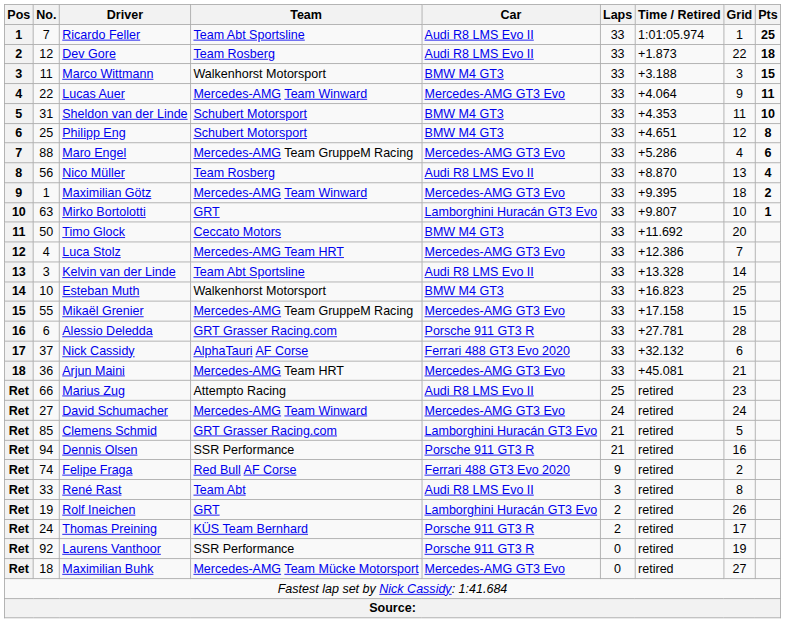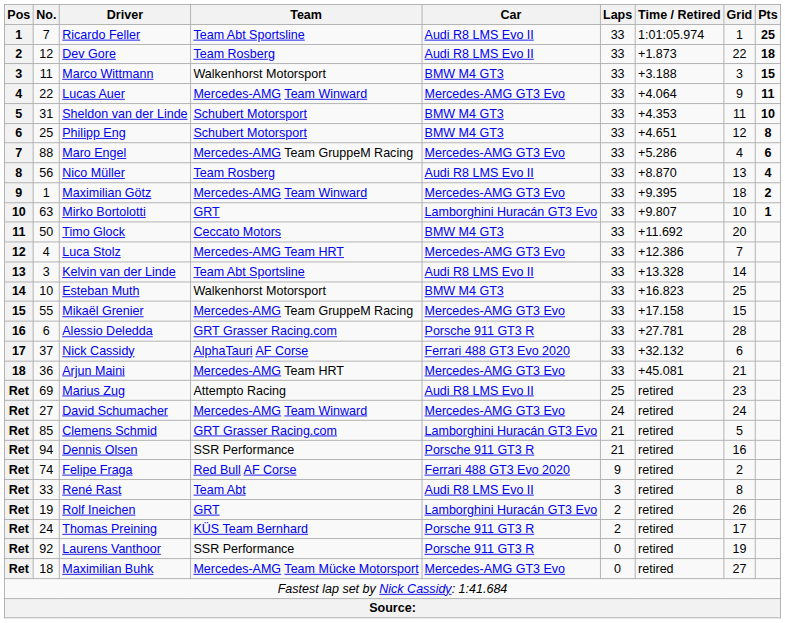Marius Zug | No.: 66 -> 69
